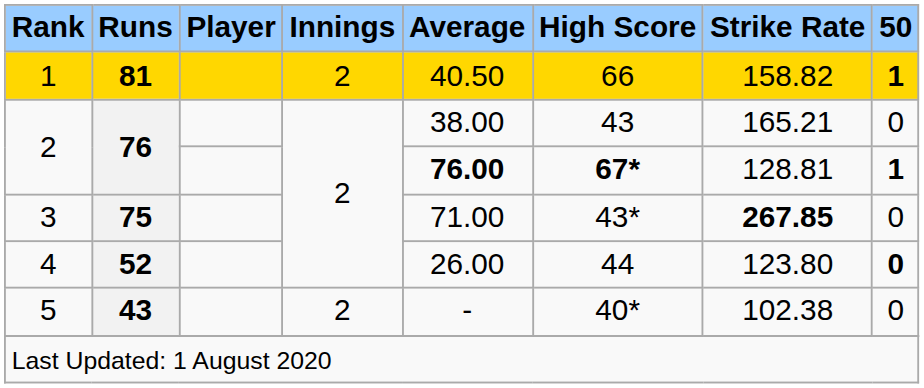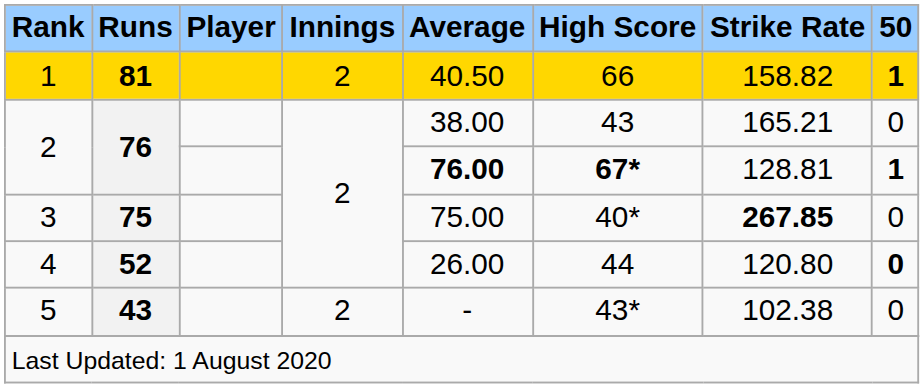3 | Average: 71.00 -> 75.00
3 | High Score: 43* -> 40*
4 | Strike Rate: 123.80 -> 120.80
5 | High Score: 40* -> 43*
